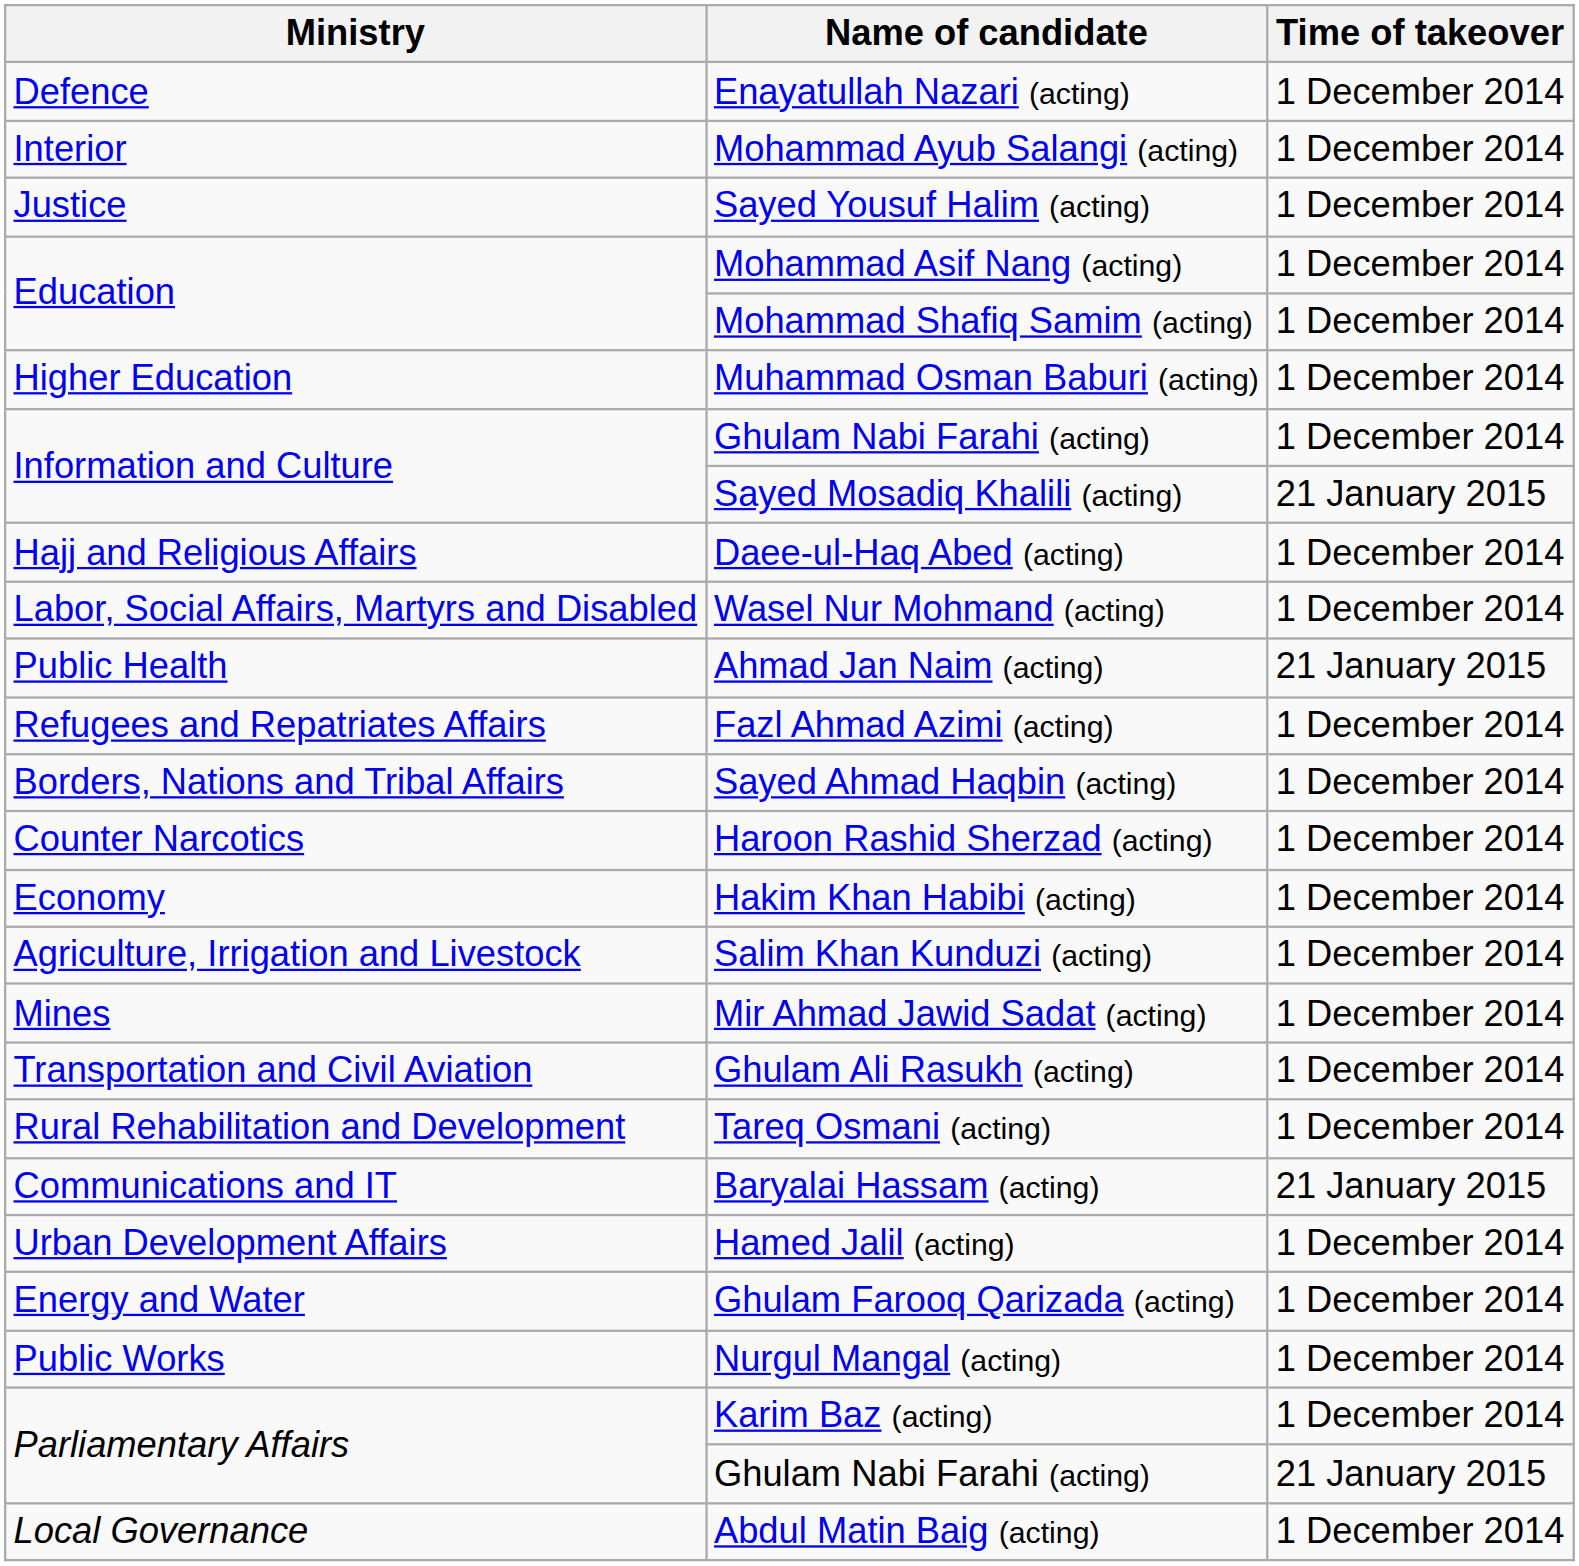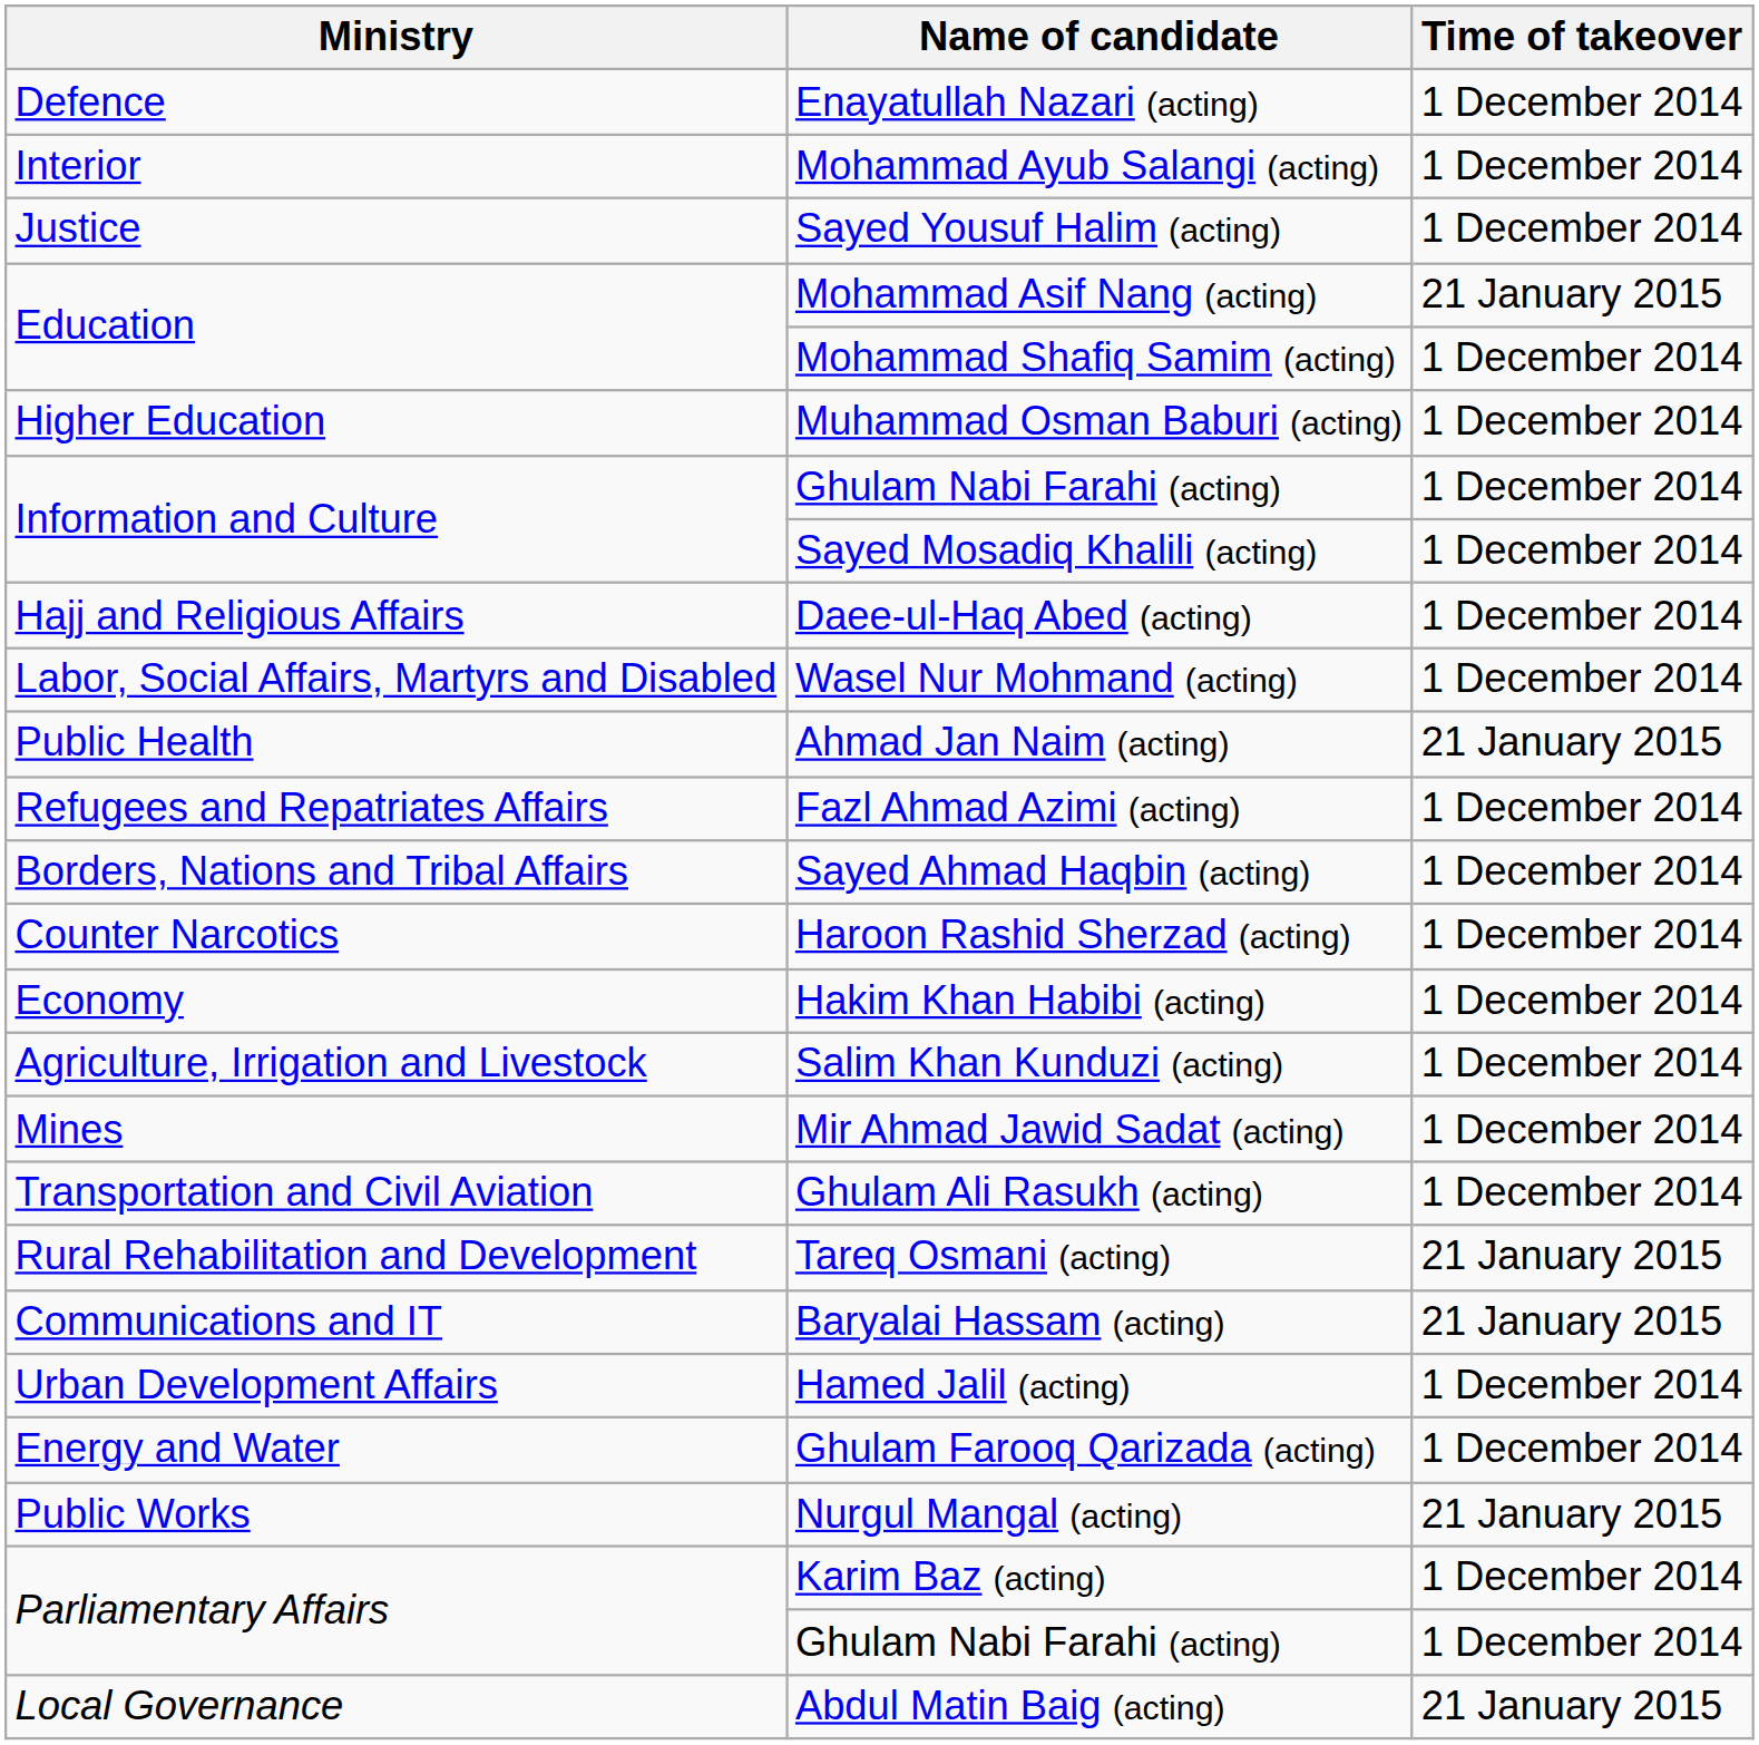Mohammad Asif Nang (acting) | Time of takeover: 1 December 2014 -> 21 January 2015
Sayed Mosadiq Khalili (acting) | Time of takeover: 21 January 2015 -> 1 December 2014
Tareq Osmani (acting) | Time of takeover: 1 December 2014 -> 21 January 2015
Nurgul Mangal (acting) | Time of takeover: 1 December 2014 -> 21 January 2015
Parliamentary Affairs / Ghulam Nabi Farahi (acting) | Time of takeover: 21 January 2015 -> 1 December 2014
Abdul Matin Baig (acting) | Time of takeover: 1 December 2014 -> 21 January 2015
